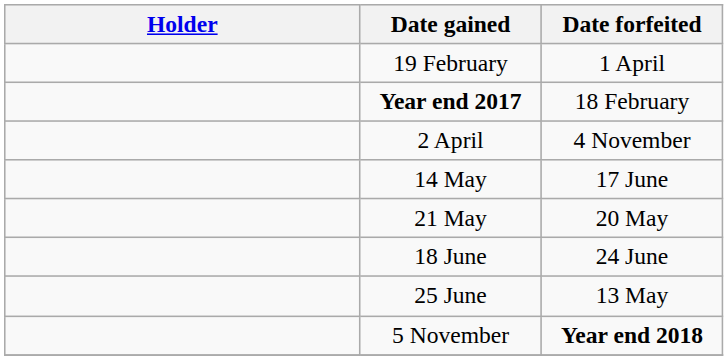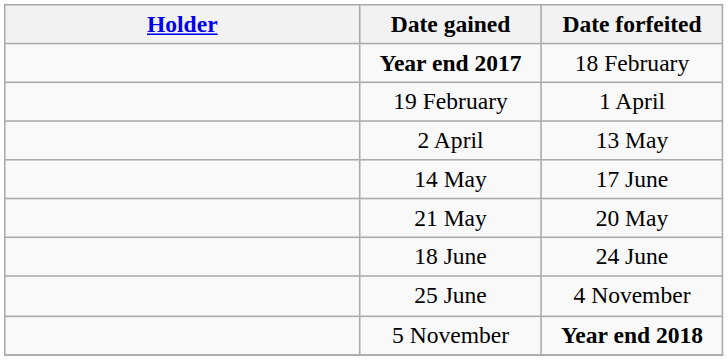rows swapped: Year end 2017 <-> 19 February
2 April | Date forfeited: 4 November -> 13 May
25 June | Date forfeited: 13 May -> 4 November
